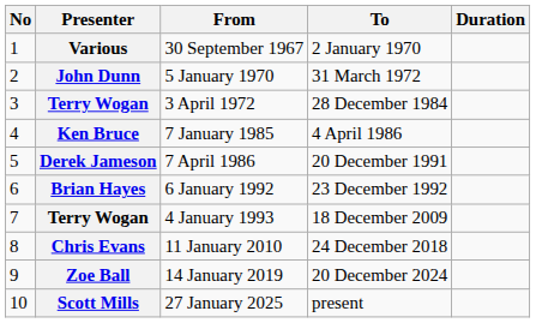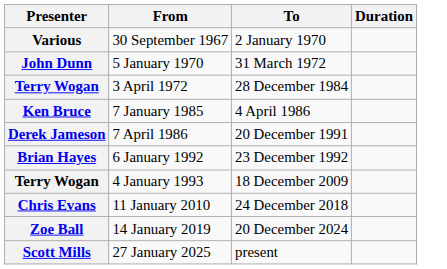- column: No | 1 | 2 | 3 | 4 | 5 | 6 | 7 | 8 | 9 | 10
